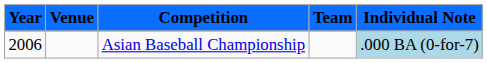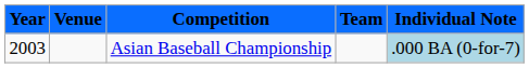Asian Baseball Championship | Year: 2006 -> 2003
